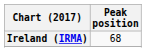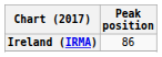Ireland (IRMA) | Peak position: 68 -> 86
